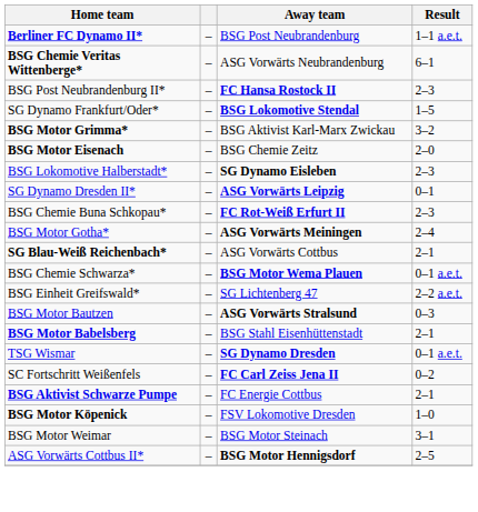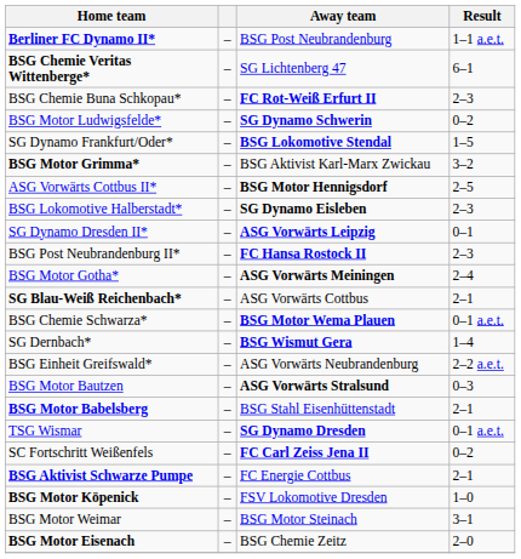BSG Chemie Veritas Wittenberge* | Away team: ASG Vorwärts Neubrandenburg -> SG Lichtenberg 47
rows swapped: BSG Post Neubrandenburg II* <-> BSG Chemie Buna Schkopau*
+ row: BSG Motor Ludwigsfelde* | – | SG Dynamo Schwerin | 0–2
rows swapped: ASG Vorwärts Cottbus II* <-> BSG Motor Eisenach
+ row: SG Dernbach* | – | BSG Wismut Gera | 1–4
BSG Einheit Greifswald* | Away team: SG Lichtenberg 47 -> ASG Vorwärts Neubrandenburg
